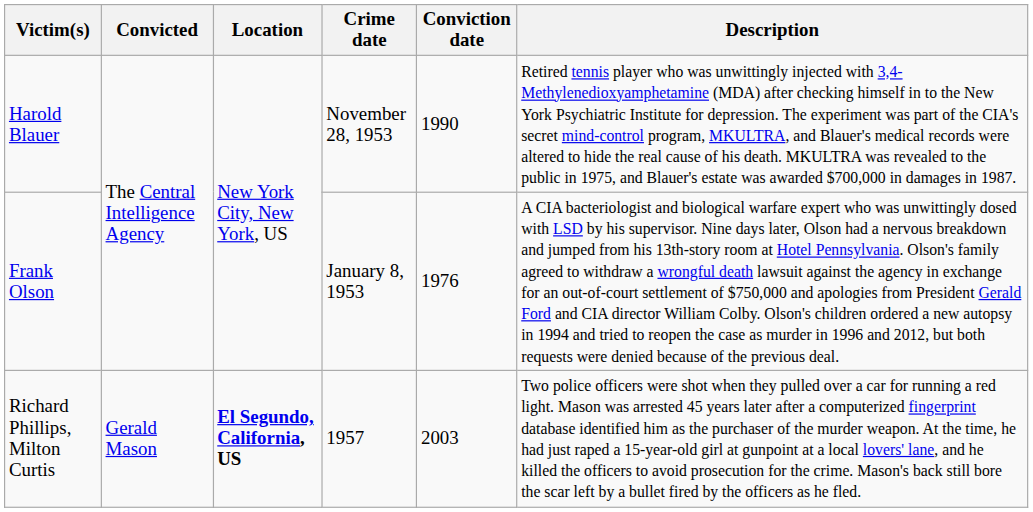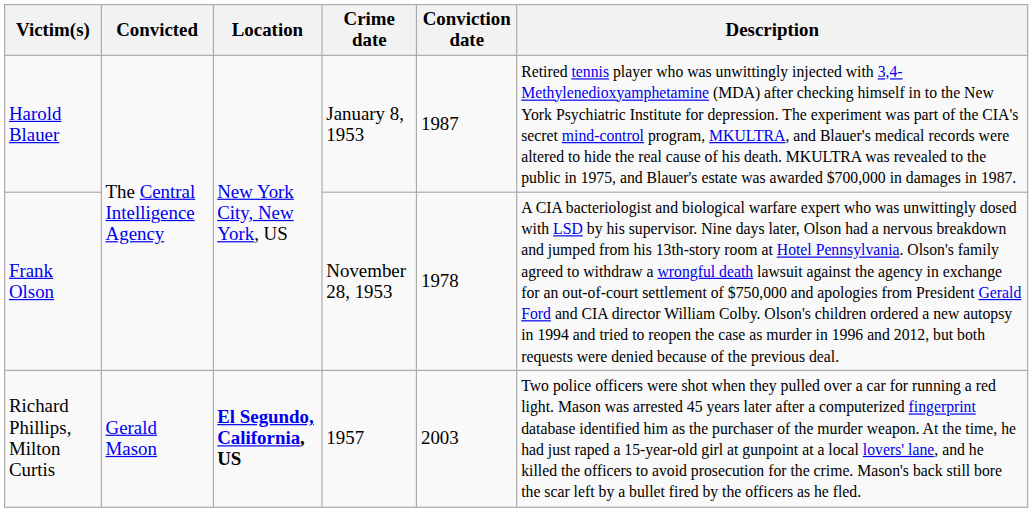Harold Blauer | Crime date: November 28, 1953 -> January 8, 1953
Harold Blauer | Conviction date: 1990 -> 1987
Frank Olson | Crime date: January 8, 1953 -> November 28, 1953
Frank Olson | Conviction date: 1976 -> 1978
